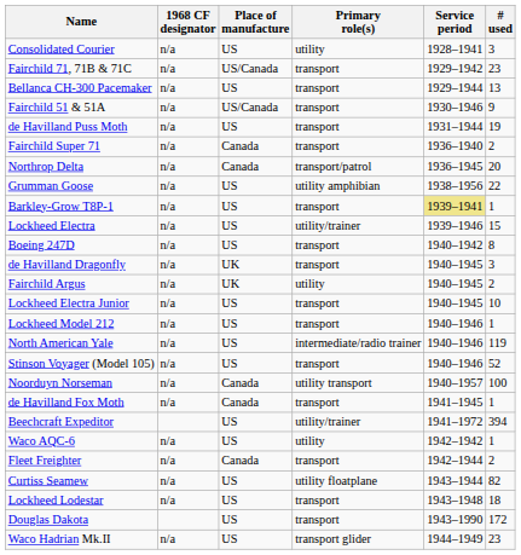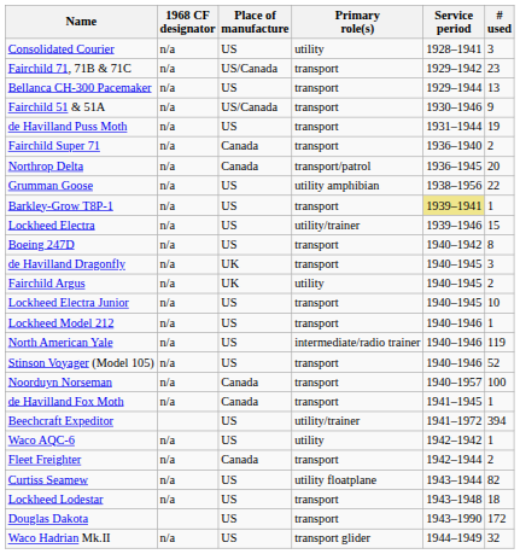Noorduyn Norseman | Primary role(s): utility transport -> transport
Waco Hadrian Mk.II | # used: 23 -> 32
